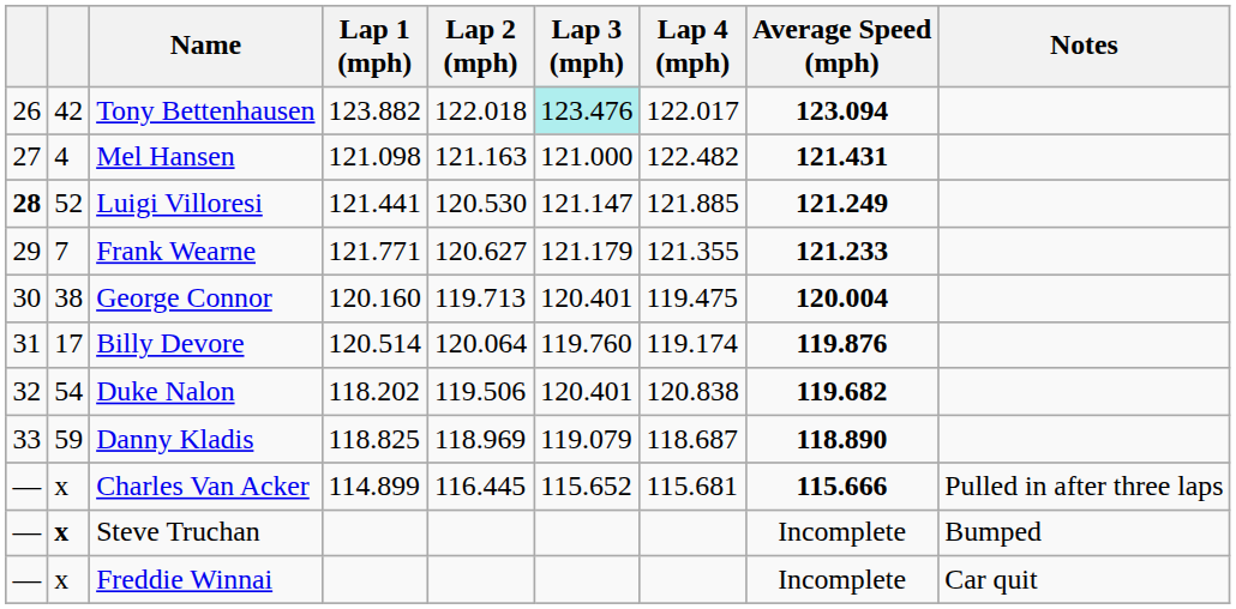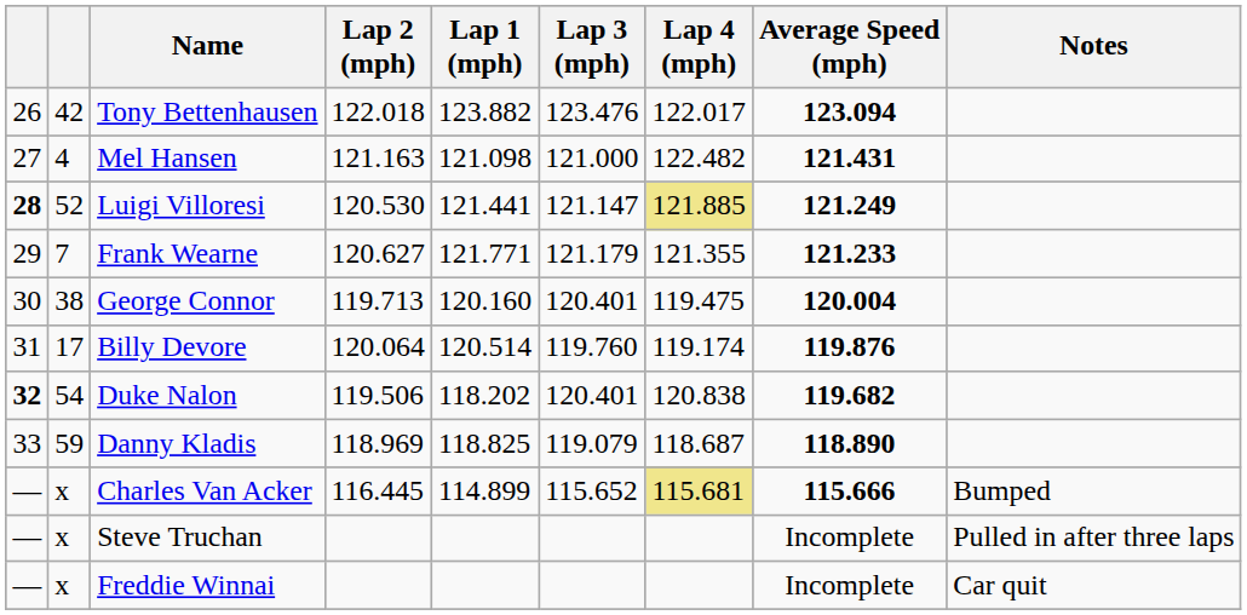columns swapped: Lap 1 (mph) <-> Lap 2 (mph)
Tony Bettenhausen | Lap 3 (mph): paleturquoise background -> no background
Luigi Villoresi | Lap 4 (mph): no background -> khaki background
Duke Nalon | column 1: normal -> bold
Charles Van Acker | Lap 4 (mph): no background -> khaki background
Charles Van Acker | Notes: Pulled in after three laps -> Bumped
Steve Truchan | column 2: bold -> normal
Steve Truchan | Notes: Bumped -> Pulled in after three laps
